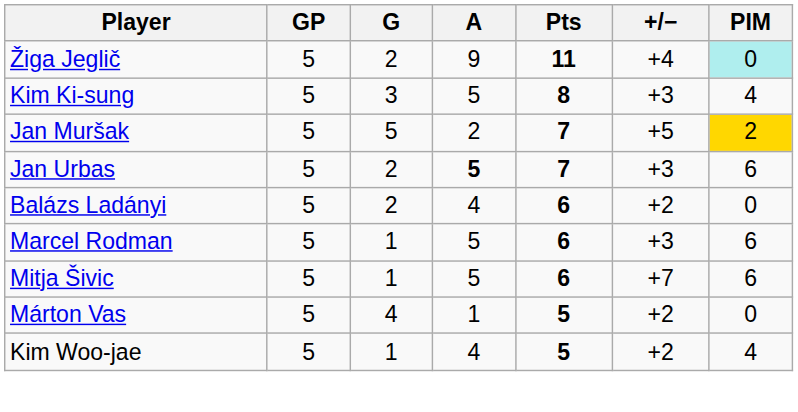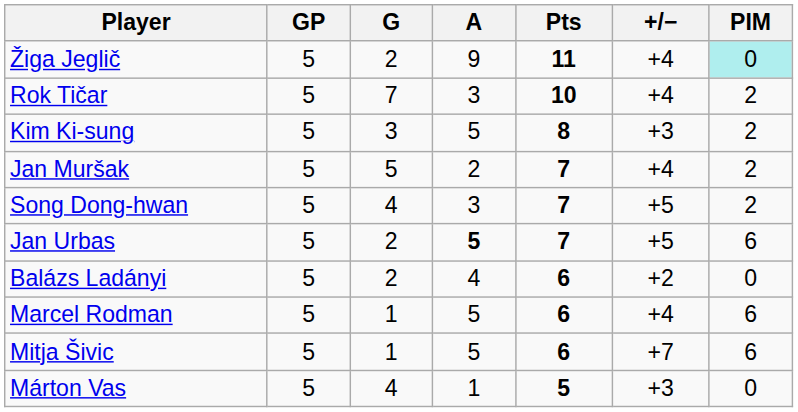+ row: Rok Tičar | 5 | 7 | 3 | 10 | +4 | 2
Kim Ki-sung | PIM: 4 -> 2
Jan Muršak | +/−: +5 -> +4
Jan Muršak | PIM: gold background -> no background
+ row: Song Dong-hwan | 5 | 4 | 3 | 7 | +5 | 2
Jan Urbas | +/−: +3 -> +5
Marcel Rodman | +/−: +3 -> +4
Márton Vas | +/−: +2 -> +3
- row: Kim Woo-jae | 5 | 1 | 4 | 5 | +2 | 4
